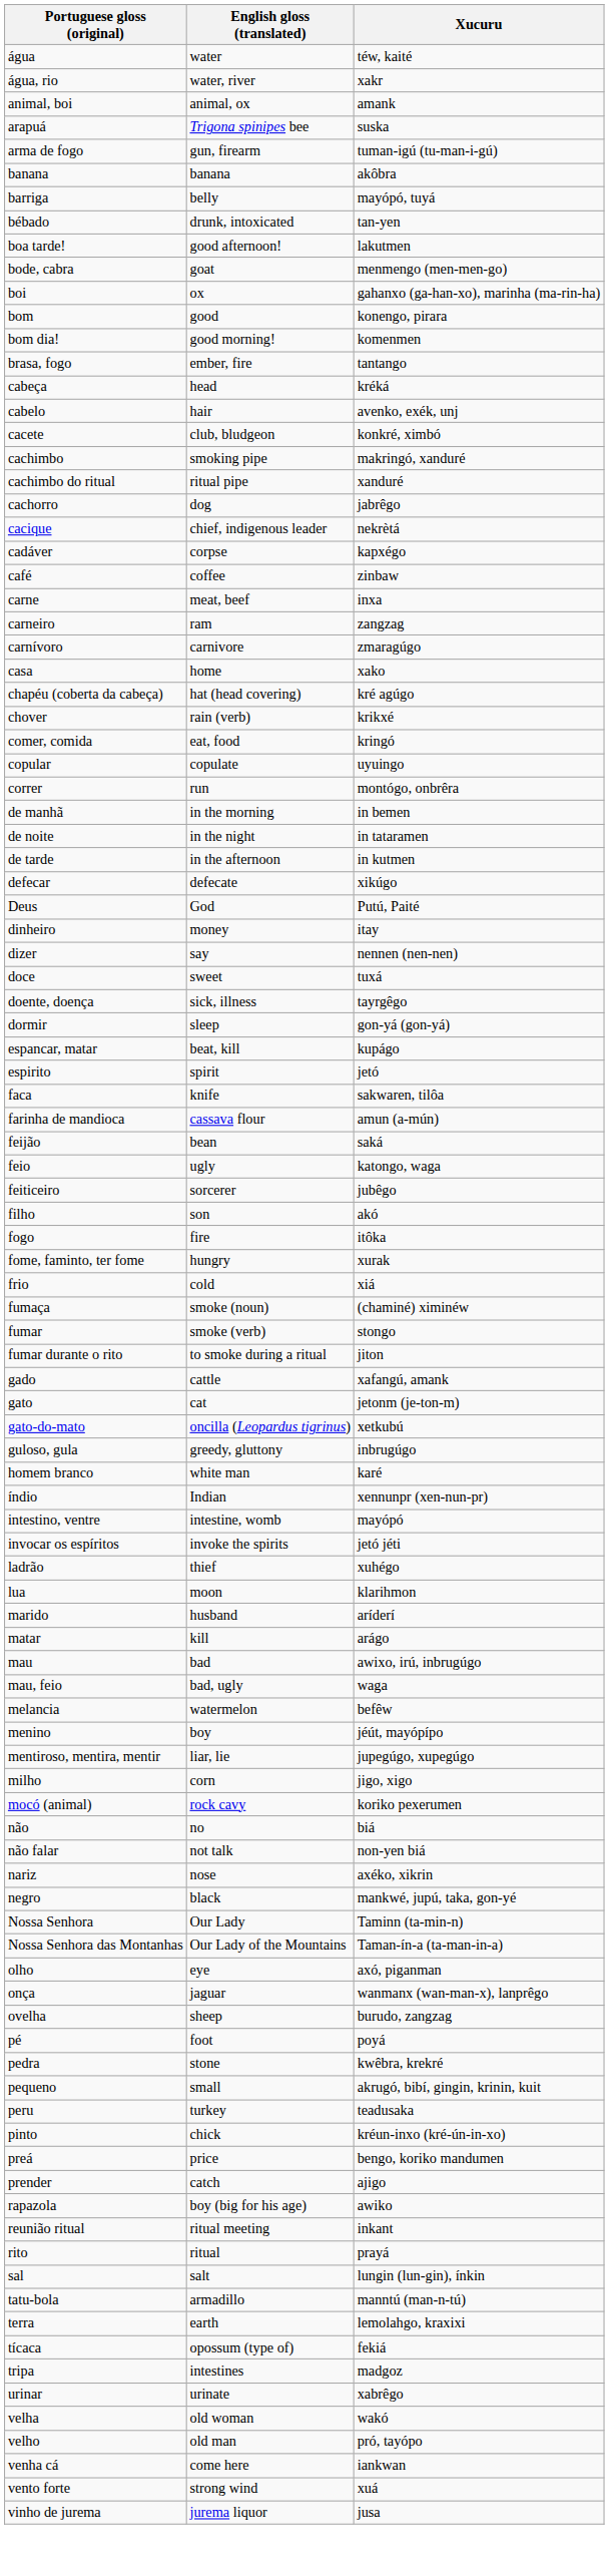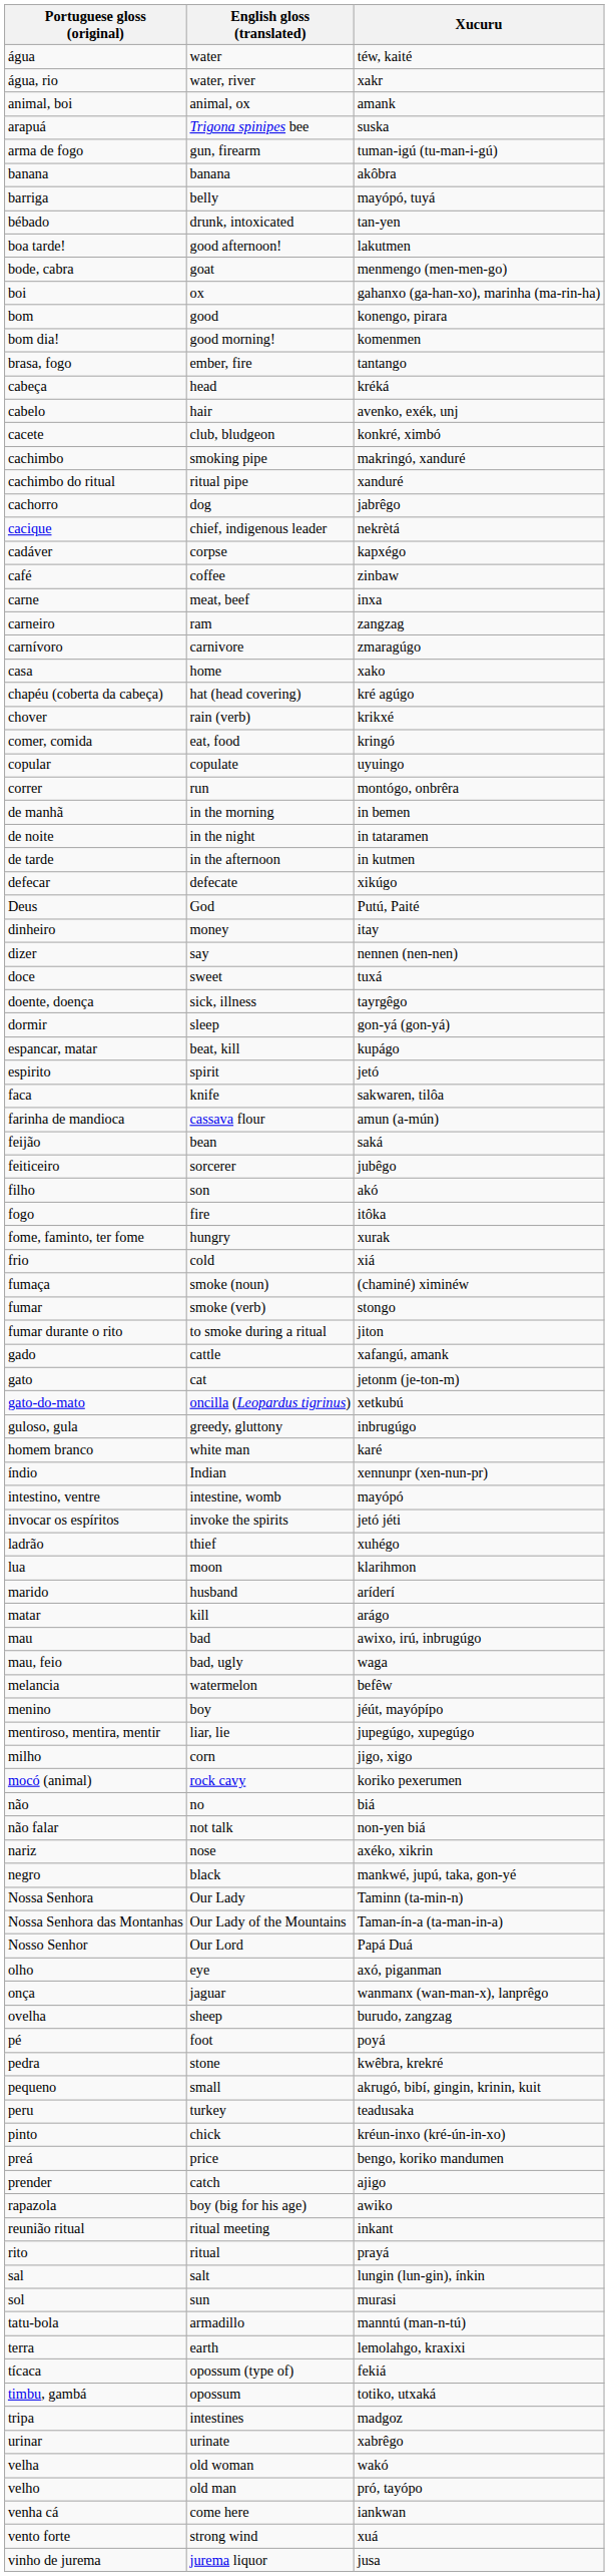- row: feio | ugly | katongo, waga
+ row: Nosso Senhor | Our Lord | Papá Duá
+ row: sol | sun | murasi
+ row: timbu, gambá | opossum | totiko, utxaká
